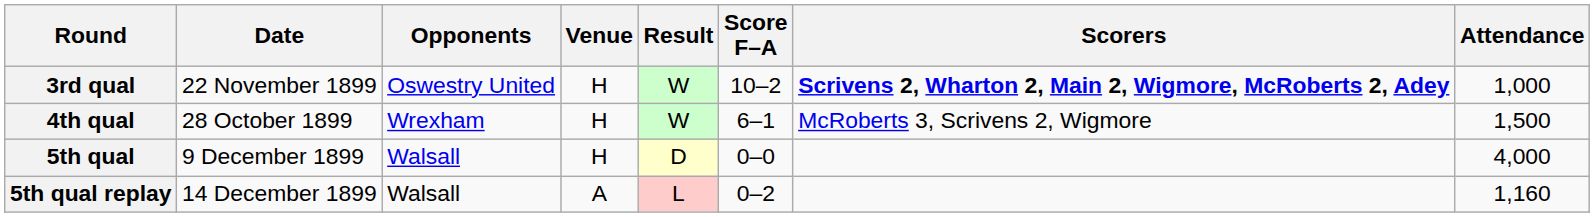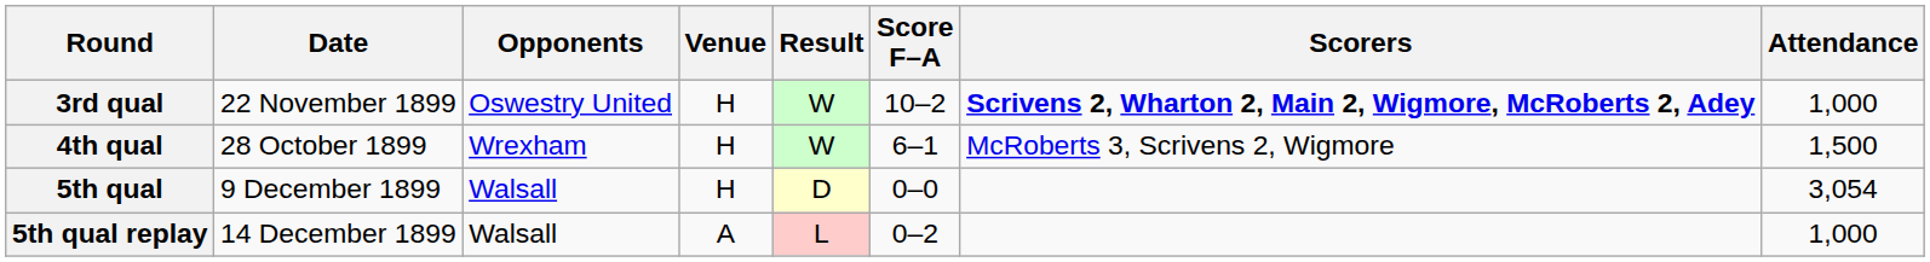5th qual | Attendance: 4,000 -> 3,054
5th qual replay | Attendance: 1,160 -> 1,000
